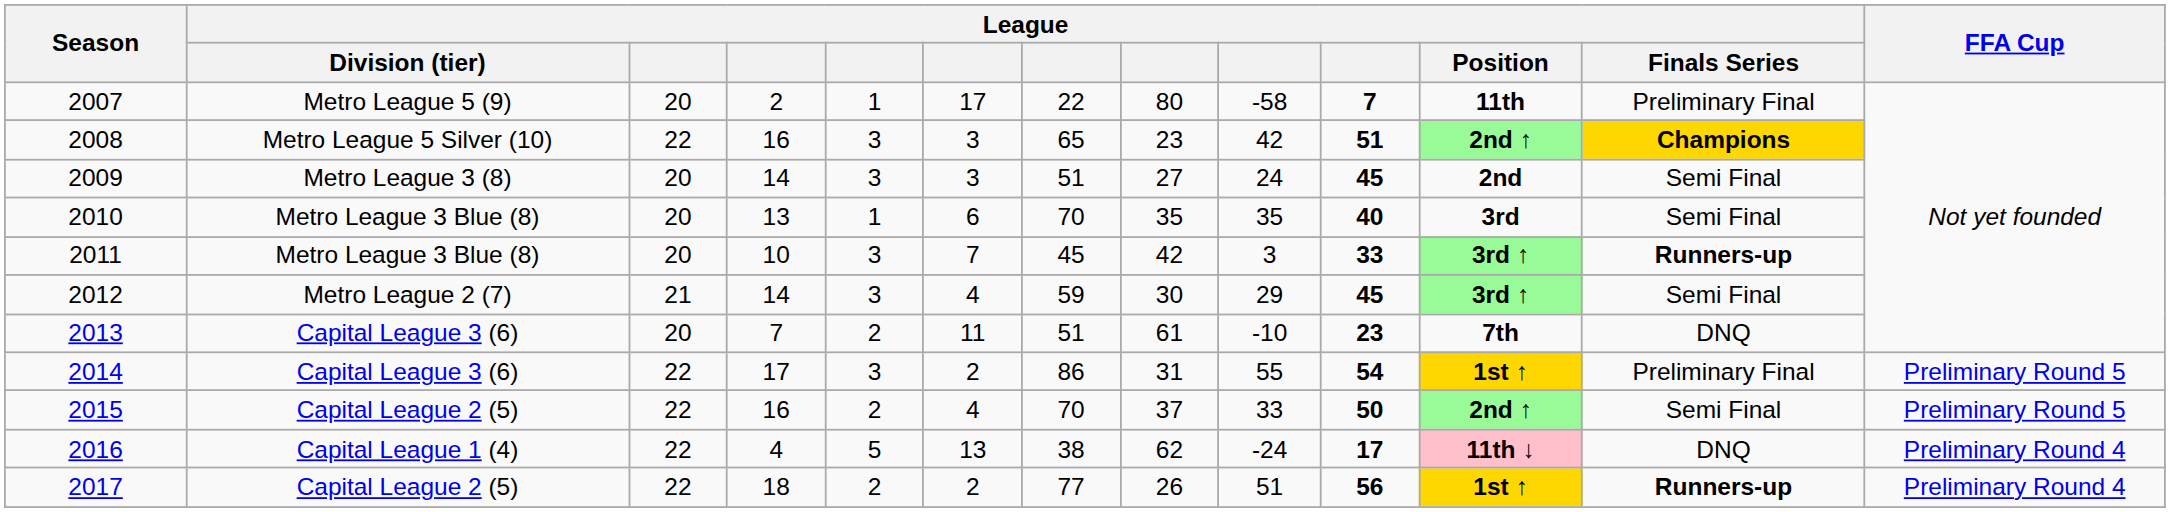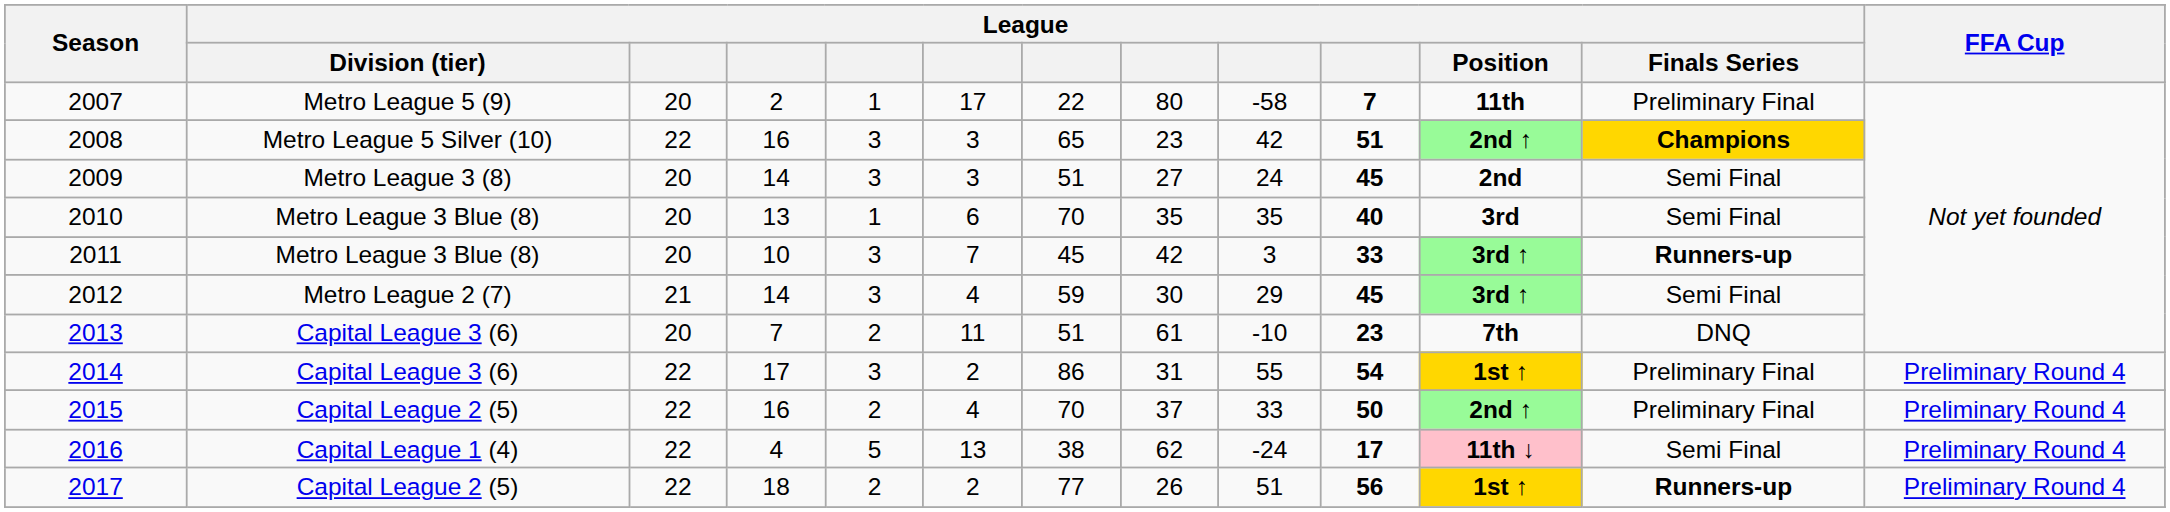2014 | FFA Cup: Preliminary Round 5 -> Preliminary Round 4
2015 | League / Finals Series: Semi Final -> Preliminary Final
2015 | FFA Cup: Preliminary Round 5 -> Preliminary Round 4
2016 | League / Finals Series: DNQ -> Semi Final
